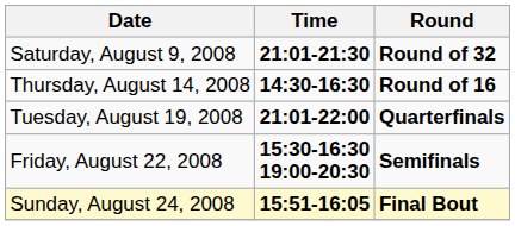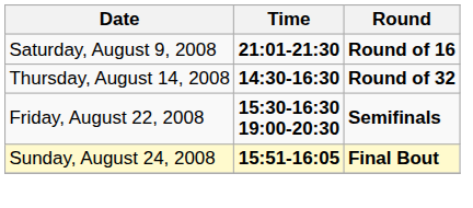Saturday, August 9, 2008 | Round: Round of 32 -> Round of 16
Thursday, August 14, 2008 | Round: Round of 16 -> Round of 32
- row: Tuesday, August 19, 2008 | 21:01-22:00 | Quarterfinals
